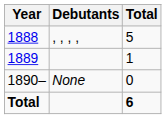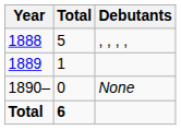columns swapped: Debutants <-> Total
